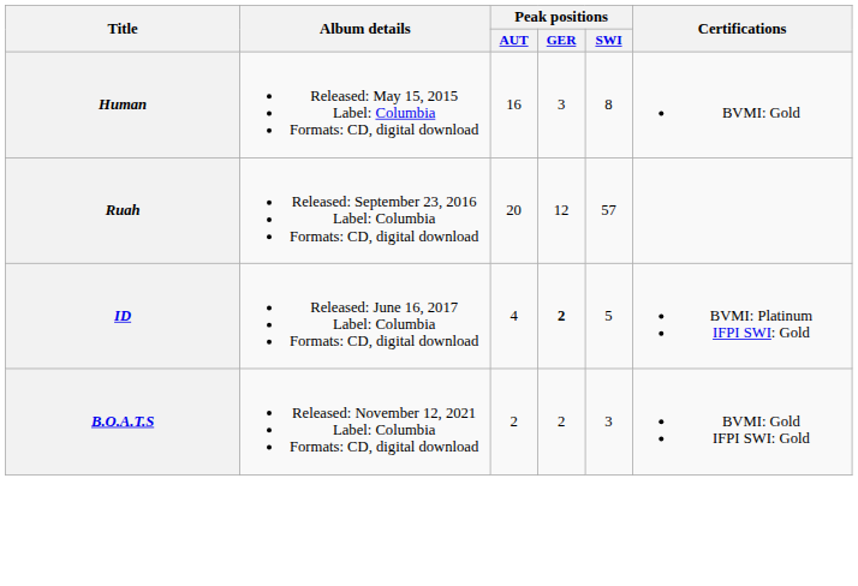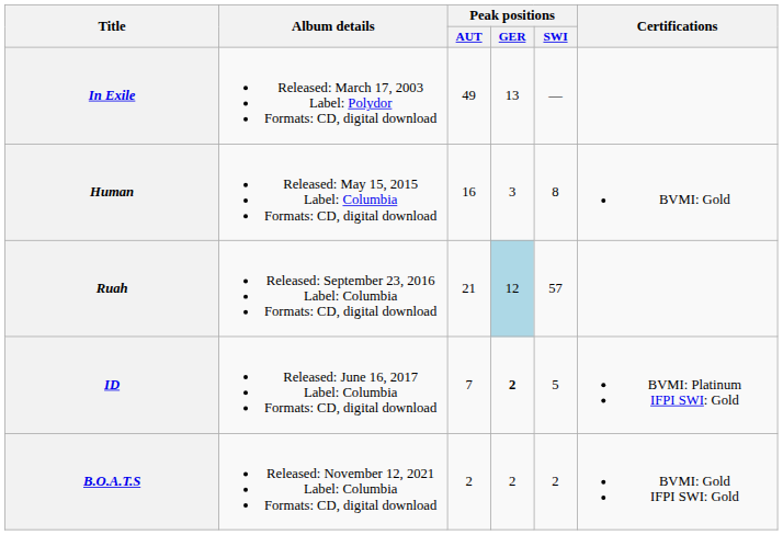+ row: In Exile | Released: March 17, 2003 Label: Polydor Formats: CD, digital download | 49 | 13 | —
Ruah | Peak positions / AUT: 20 -> 21
Ruah | Peak positions / GER: no background -> lightblue background
ID | Peak positions / AUT: 4 -> 7
B.O.A.T.S | Peak positions / SWI: 3 -> 2
